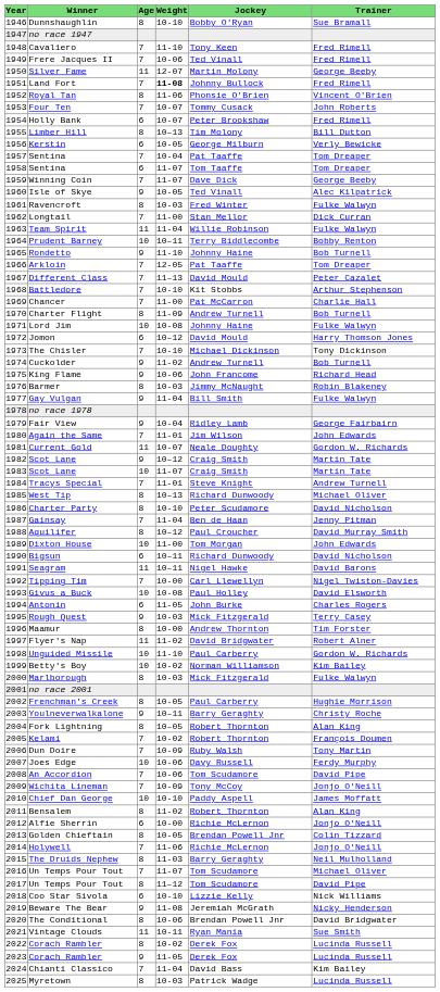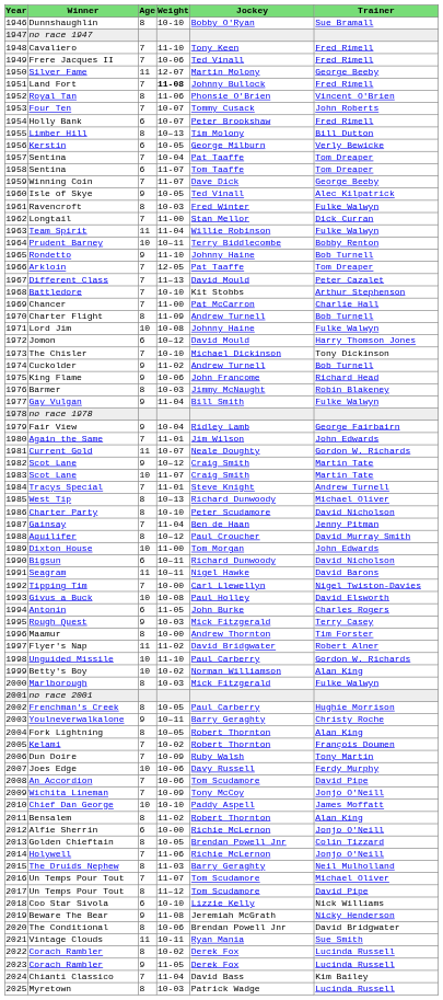Betty's Boy | Trainer: Kim Bailey -> Alan King
